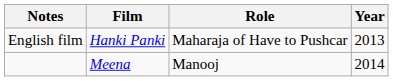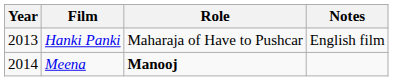columns swapped: Year <-> Notes
Meena | Role: normal -> bold
